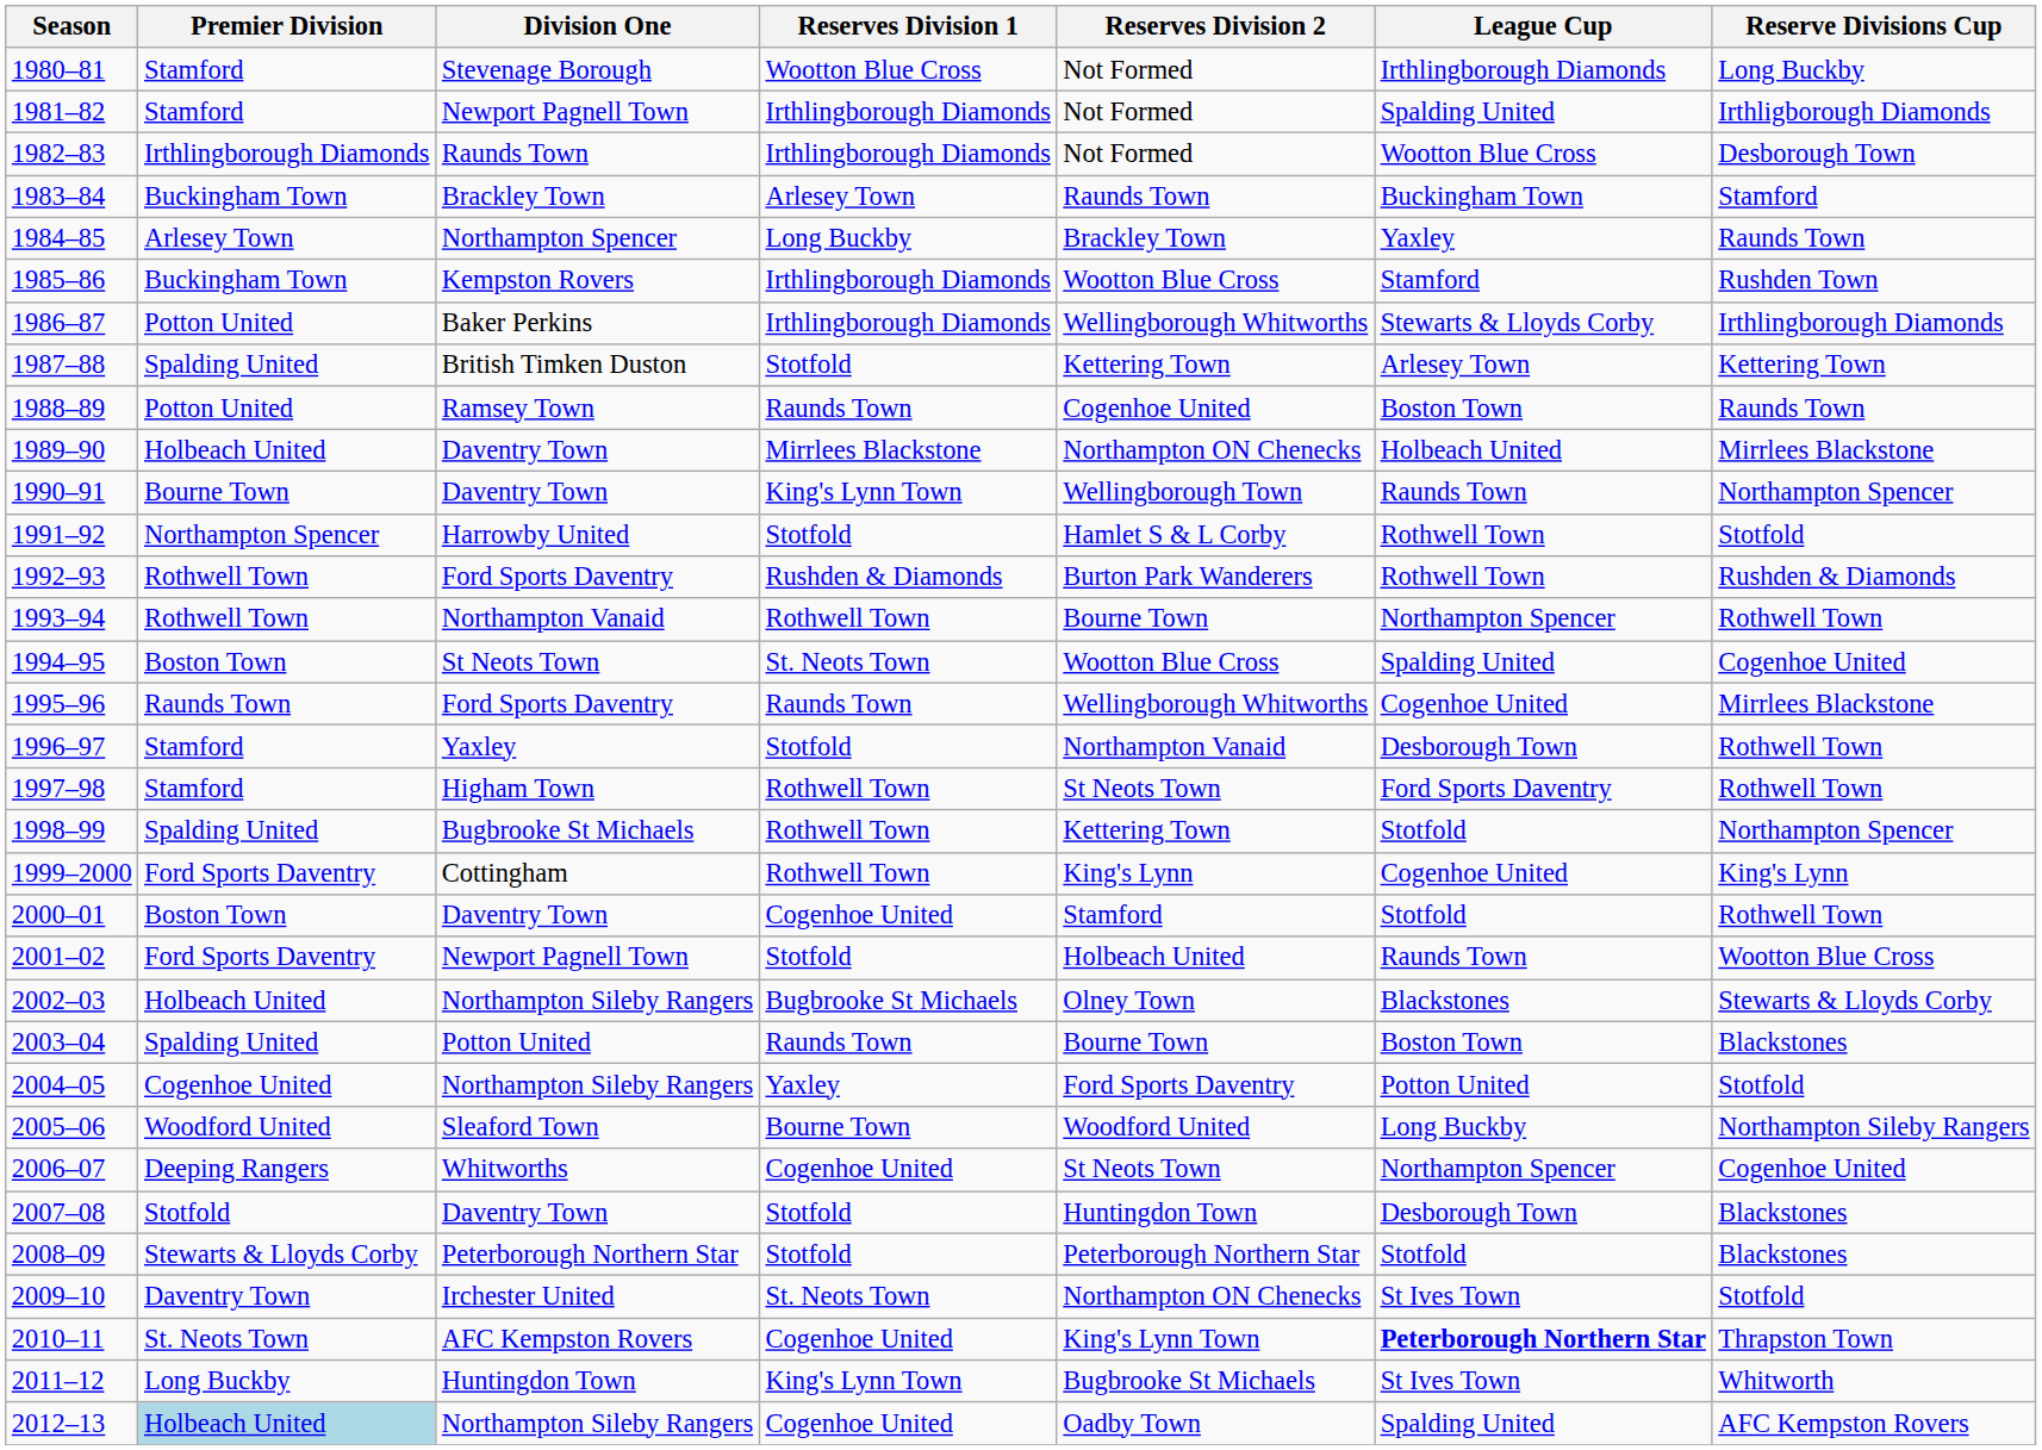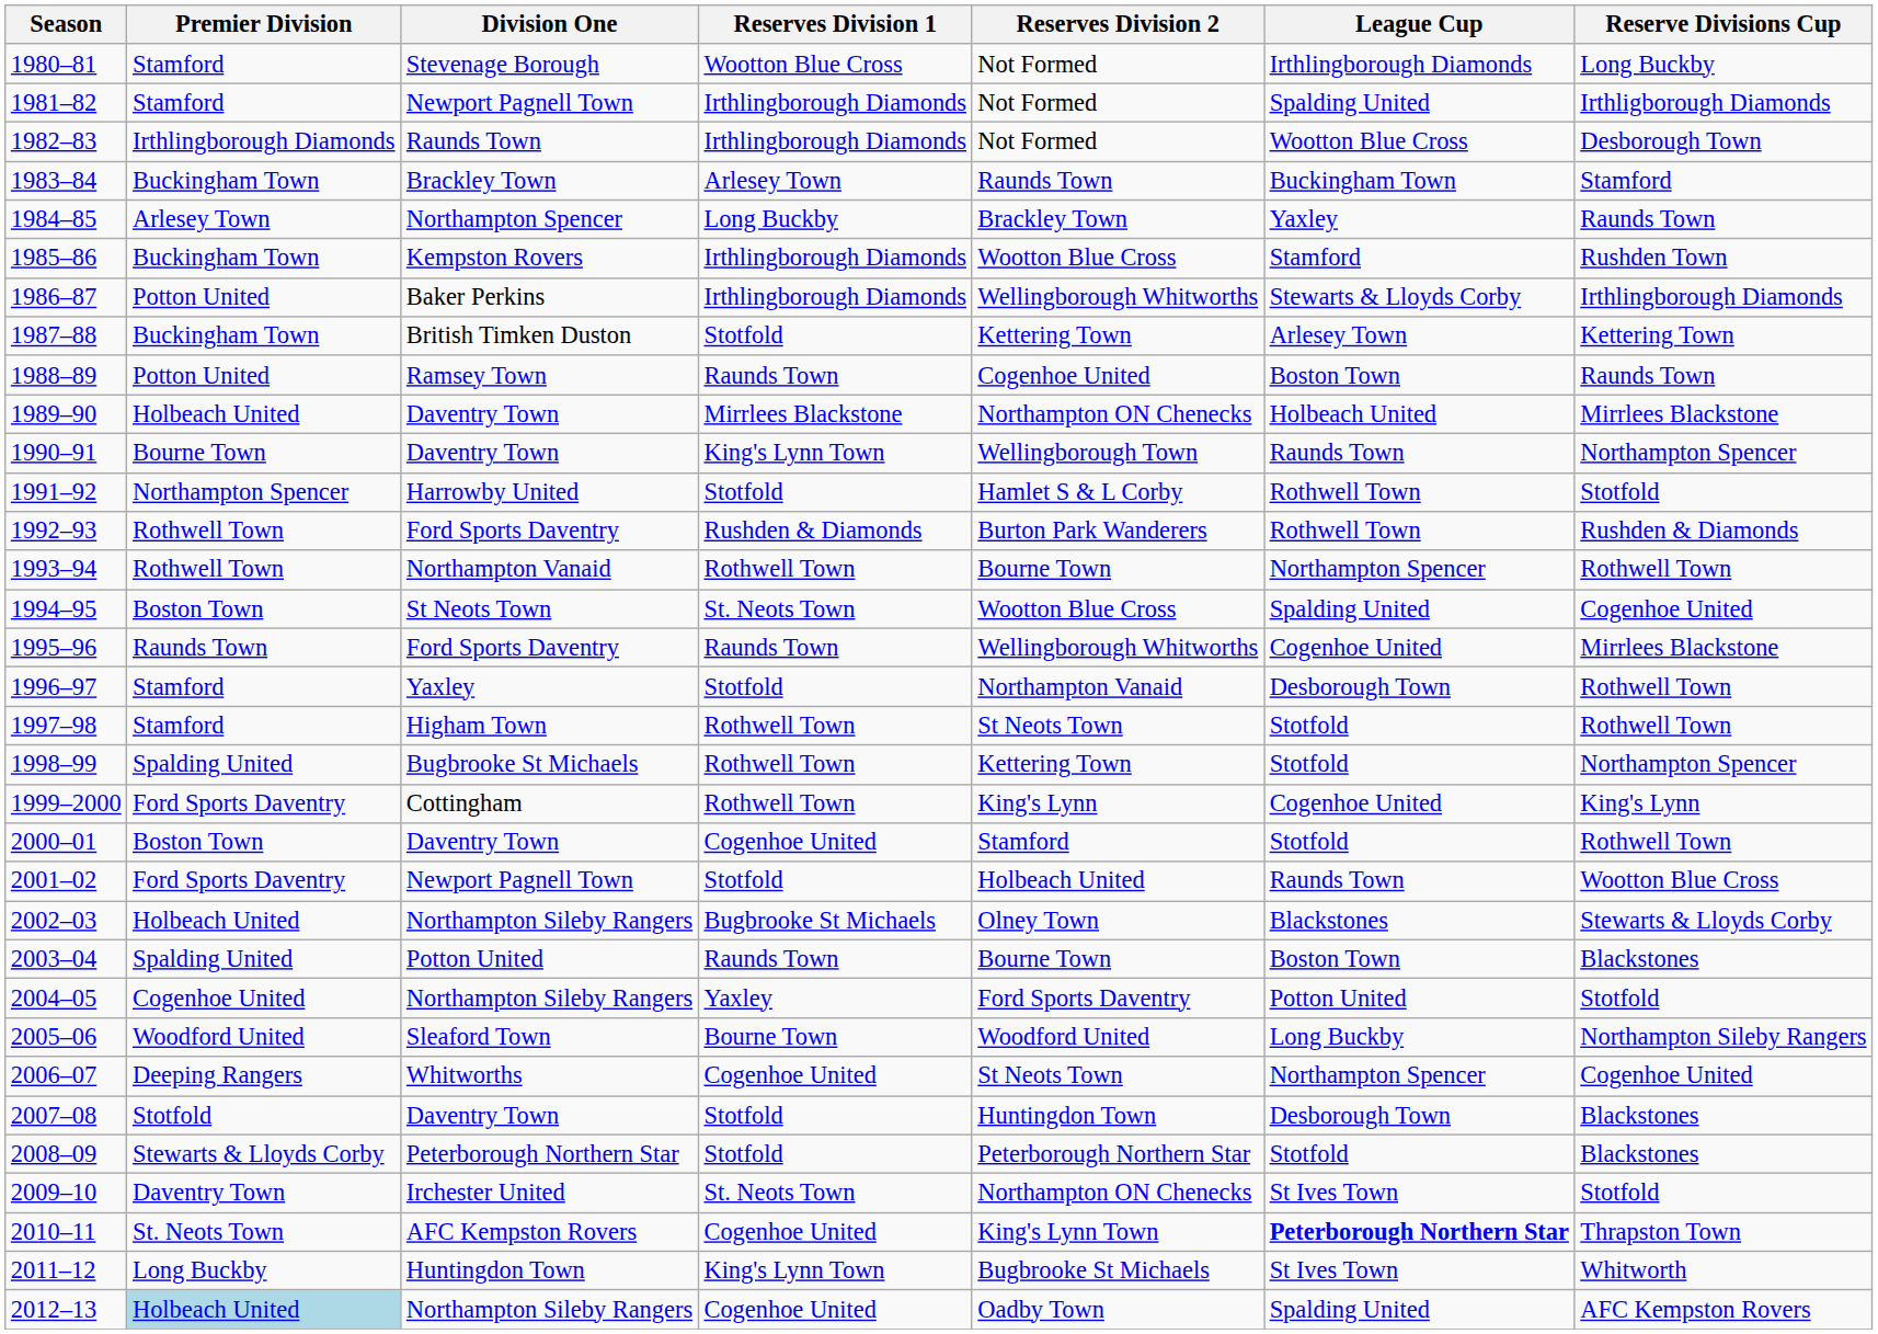1987–88 | Premier Division: Spalding United -> Buckingham Town
1997–98 | League Cup: Ford Sports Daventry -> Stotfold
